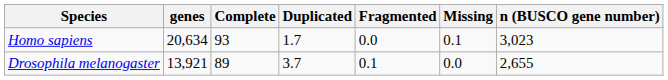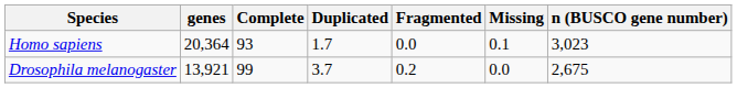Homo sapiens | genes: 20,634 -> 20,364
Drosophila melanogaster | Complete: 89 -> 99
Drosophila melanogaster | Fragmented: 0.1 -> 0.2
Drosophila melanogaster | n (BUSCO gene number): 2,655 -> 2,675
